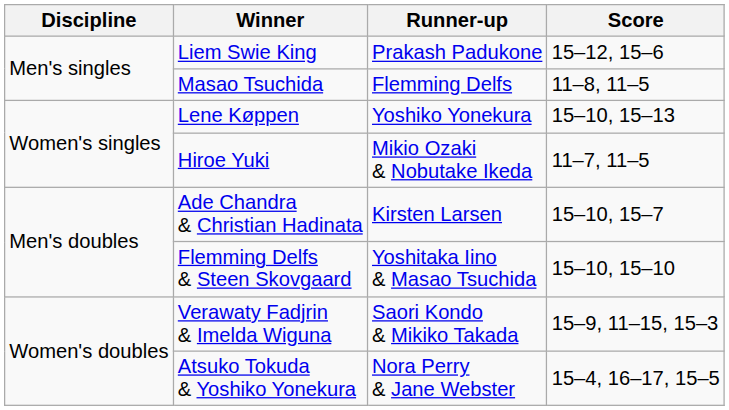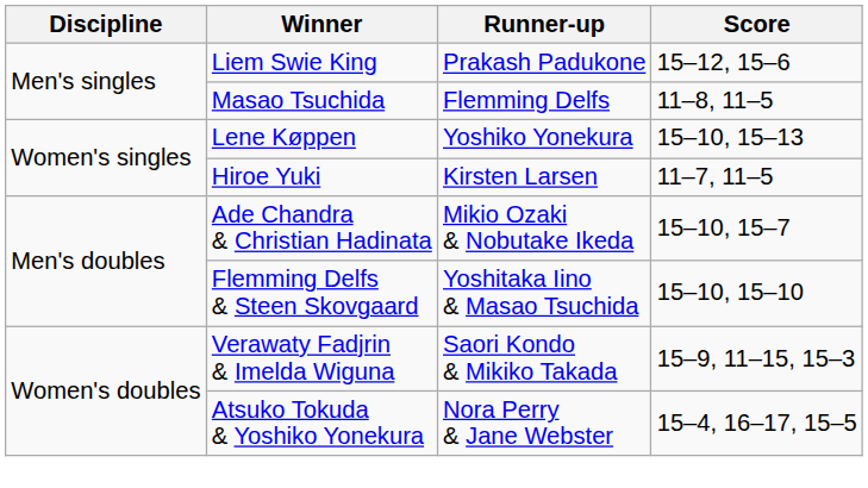Hiroe Yuki | Runner-up: Mikio Ozaki & Nobutake Ikeda -> Kirsten Larsen
Ade Chandra & Christian Hadinata | Runner-up: Kirsten Larsen -> Mikio Ozaki & Nobutake Ikeda
